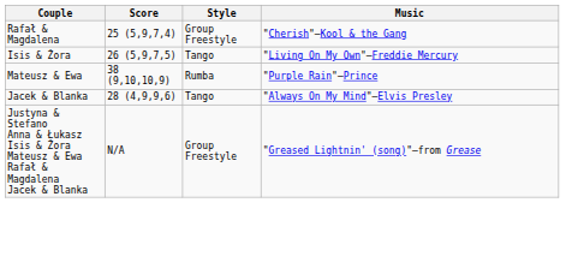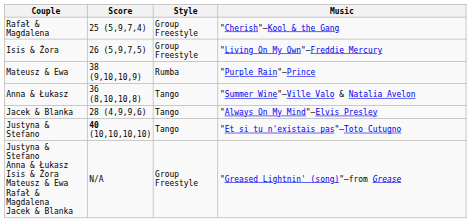Isis & Żora | Style: Tango -> Group Freestyle
+ row: Anna & Łukasz | 36 (8,10,10,8) | Tango | "Summer Wine"—Ville Valo & Natalia Avelon
+ row: Justyna & Stefano | 40 (10,10,10,10) | Tango | "Et si tu n'existais pas"—Toto Cutugno
